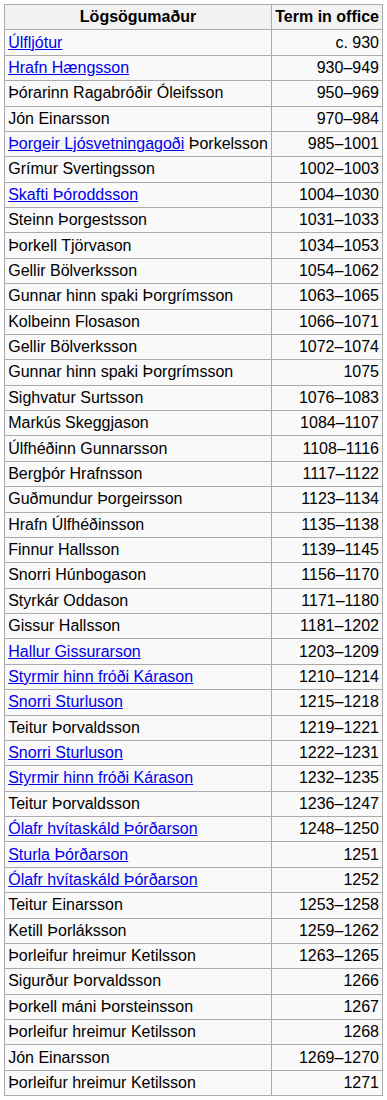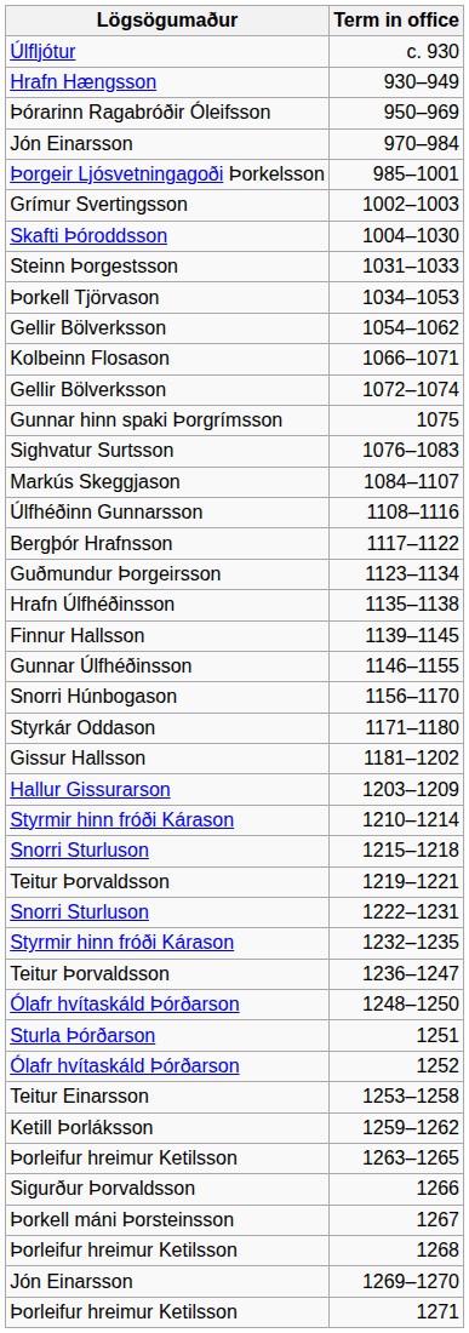- row: Gunnar hinn spaki Þorgrímsson | 1063–1065
+ row: Gunnar Úlfhéðinsson | 1146–1155
